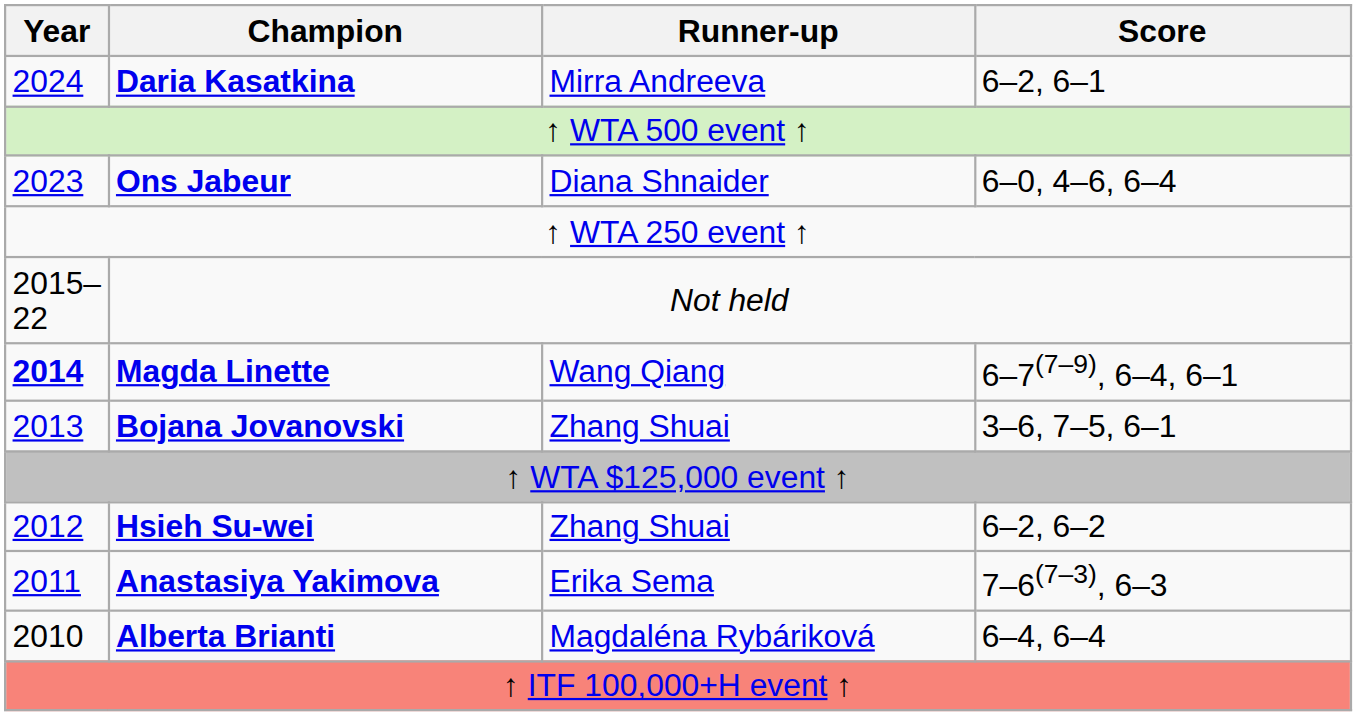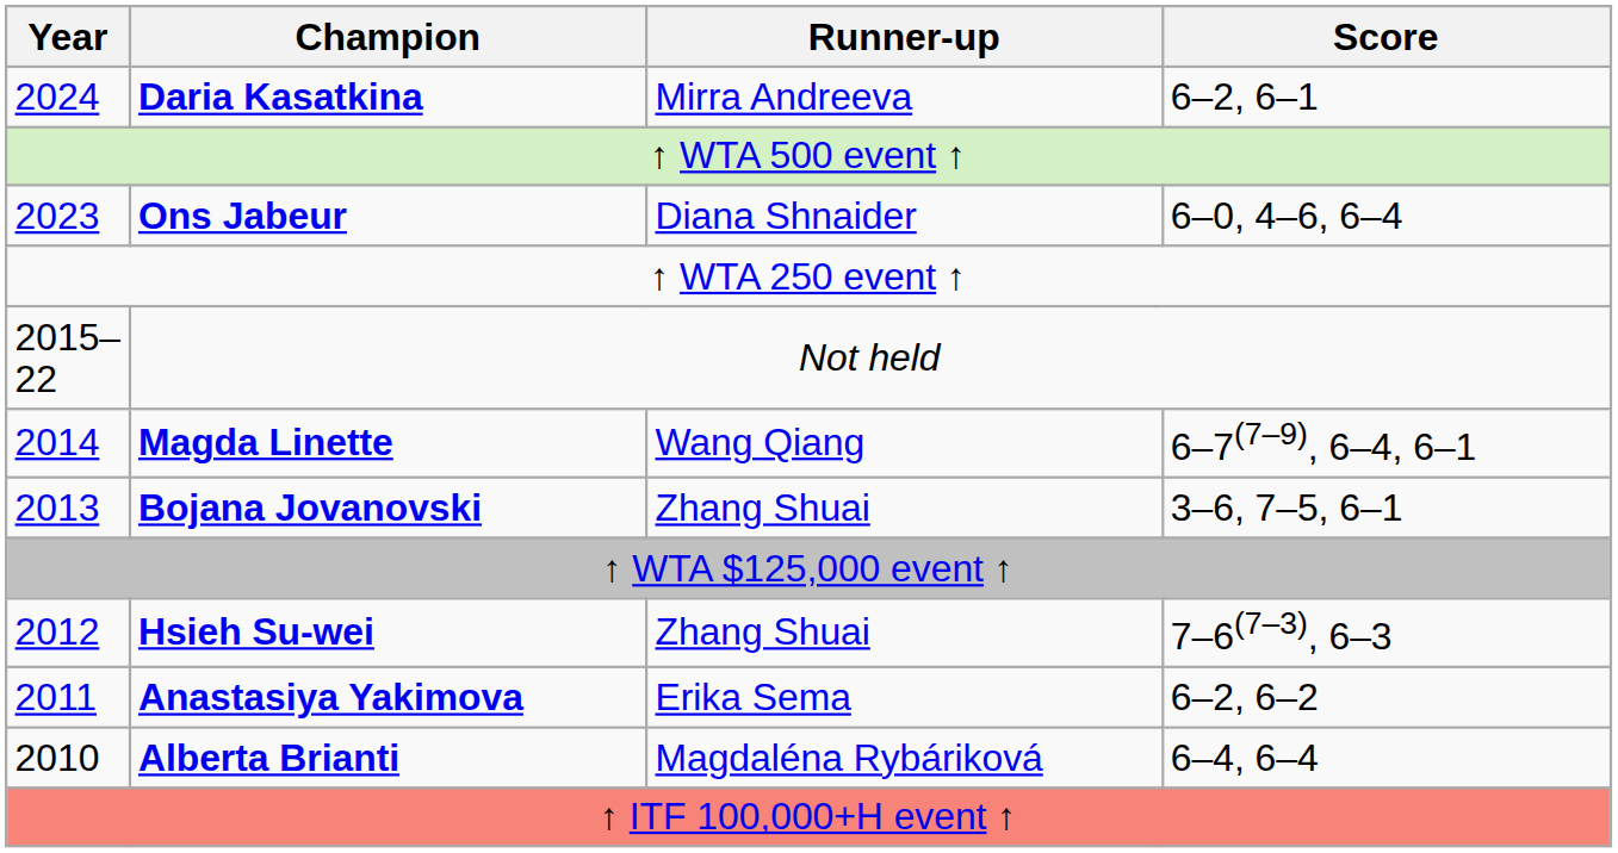Magda Linette | Year: bold -> normal
Hsieh Su-wei | Score: 6–2, 6–2 -> 7–6(7–3), 6–3
Anastasiya Yakimova | Score: 7–6(7–3), 6–3 -> 6–2, 6–2
